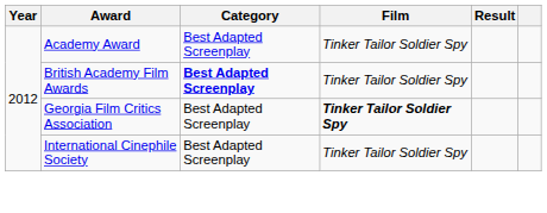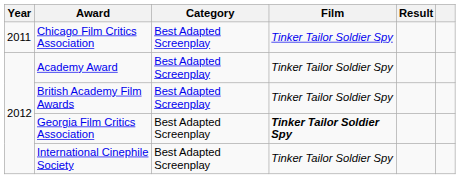+ row: 2011 | Chicago Film Critics Association | Best Adapted Screenplay | Tinker Tailor Soldier Spy
British Academy Film Awards | Category: bold -> normal
